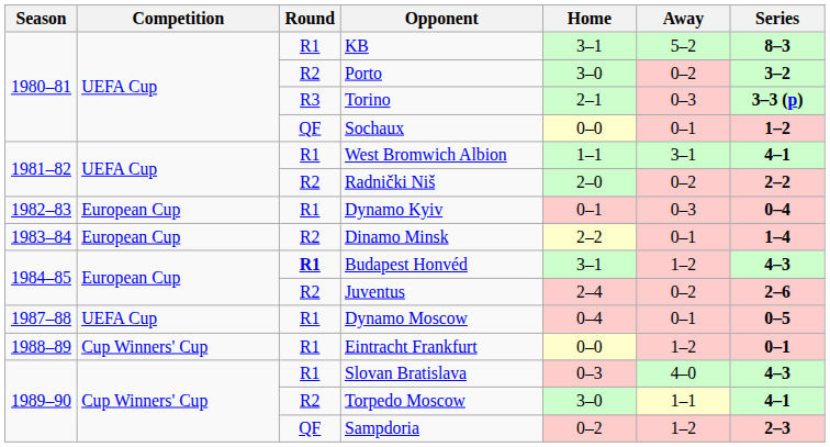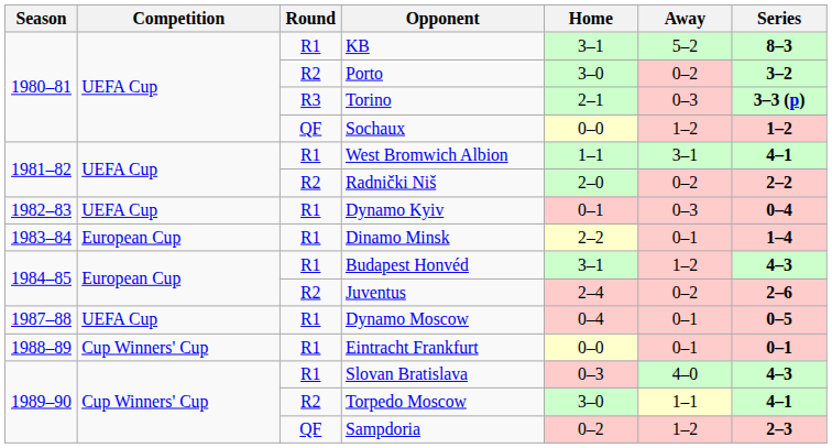Sochaux | Away: 0–1 -> 1–2
Dynamo Kyiv | Competition: European Cup -> UEFA Cup
Dinamo Minsk | Round: R2 -> R1
Budapest Honvéd | Round: bold -> normal
Eintracht Frankfurt | Away: 1–2 -> 0–1
